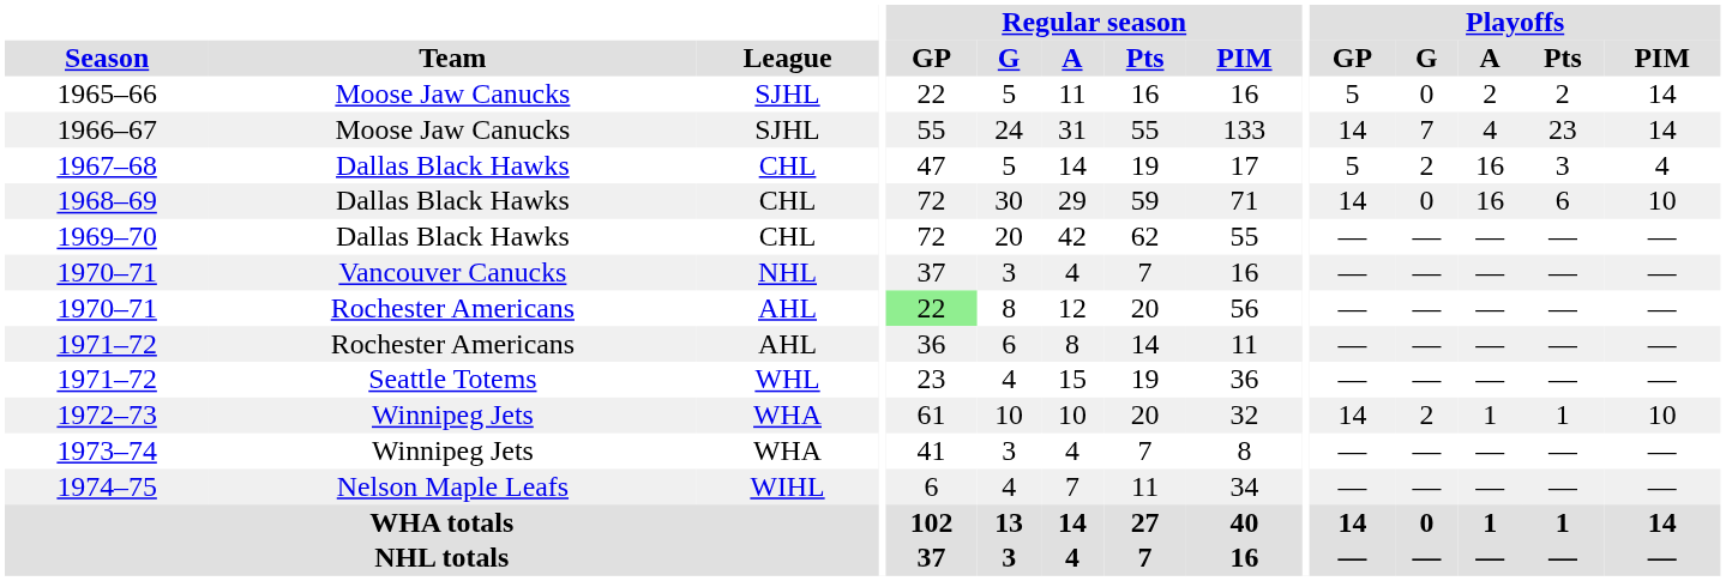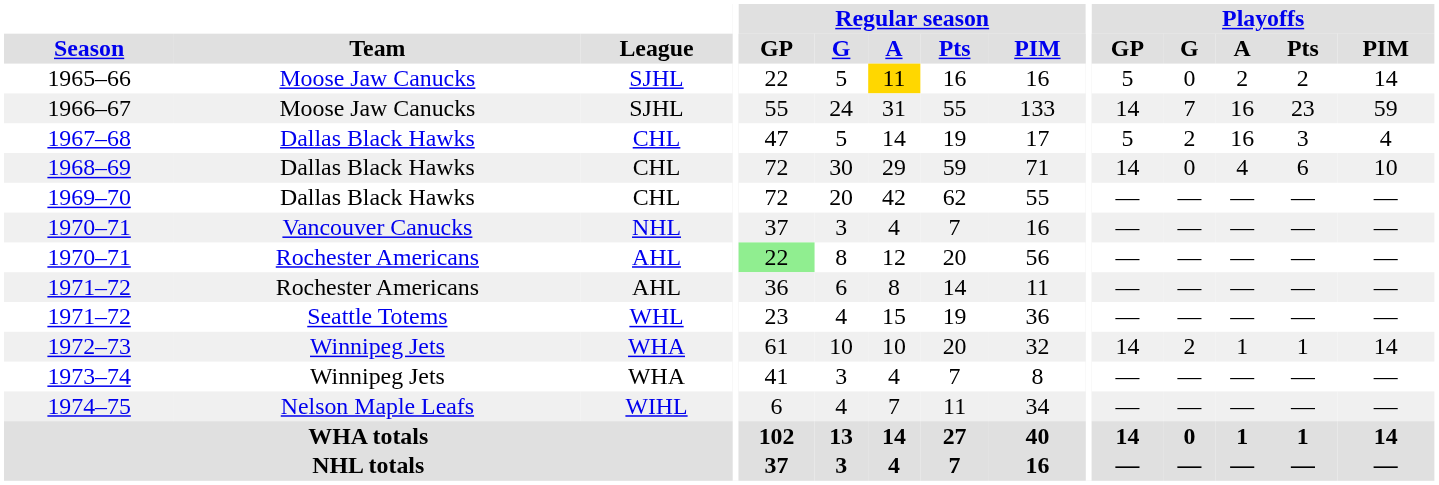1965–66 | Regular season / A: no background -> gold background
1966–67 | Playoffs / A: 4 -> 16
1966–67 | Playoffs / PIM: 14 -> 59
1968–69 | Playoffs / A: 16 -> 4
1972–73 | Playoffs / PIM: 10 -> 14
